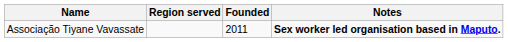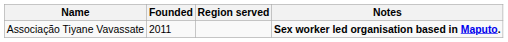columns swapped: Founded <-> Region served
